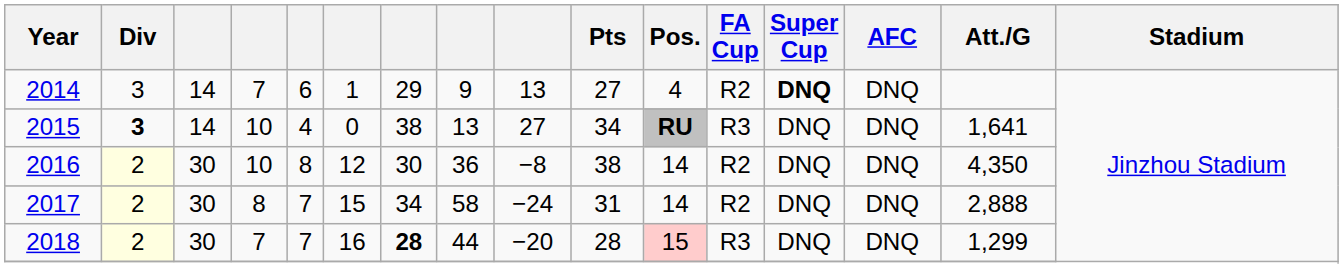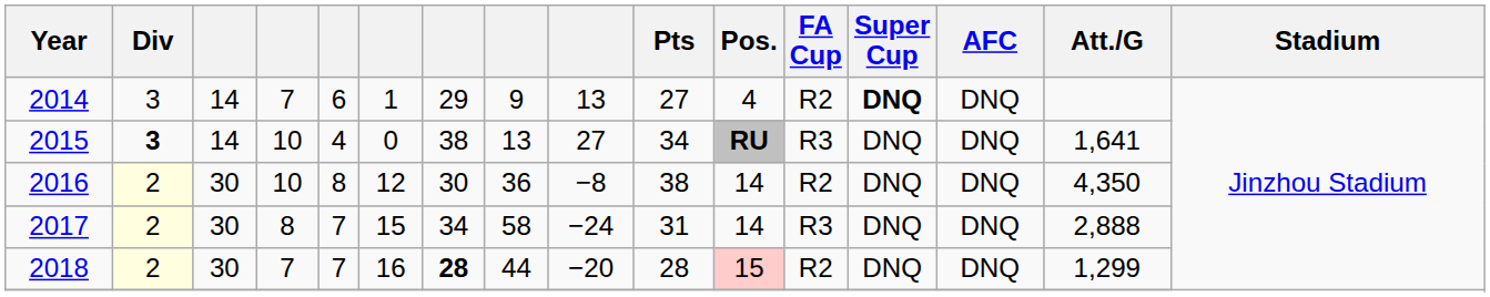2017 | FA Cup: R2 -> R3
2018 | FA Cup: R3 -> R2
